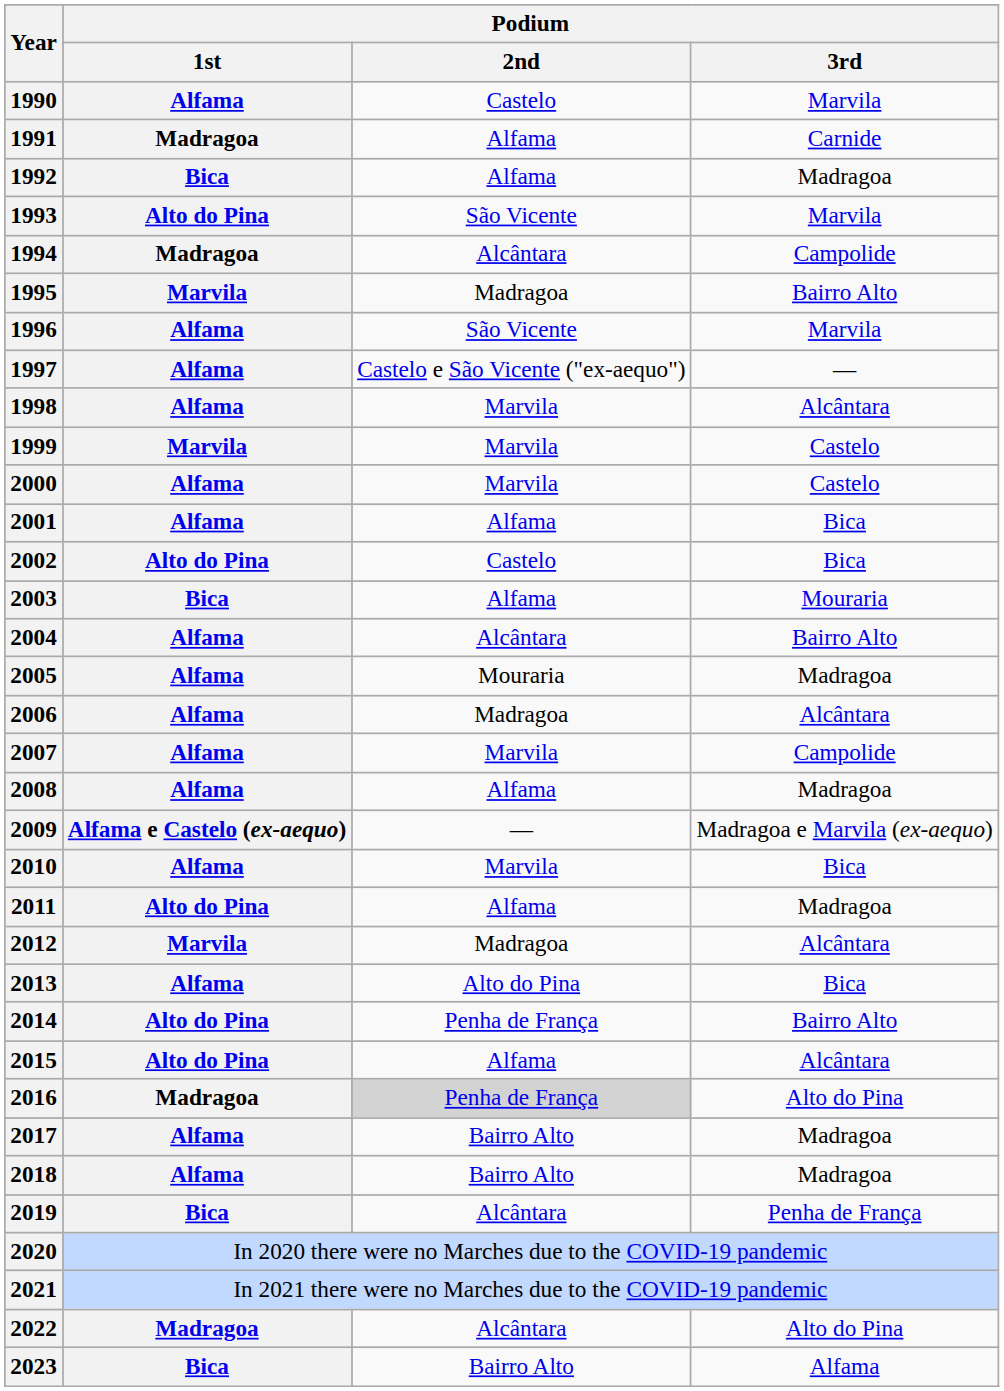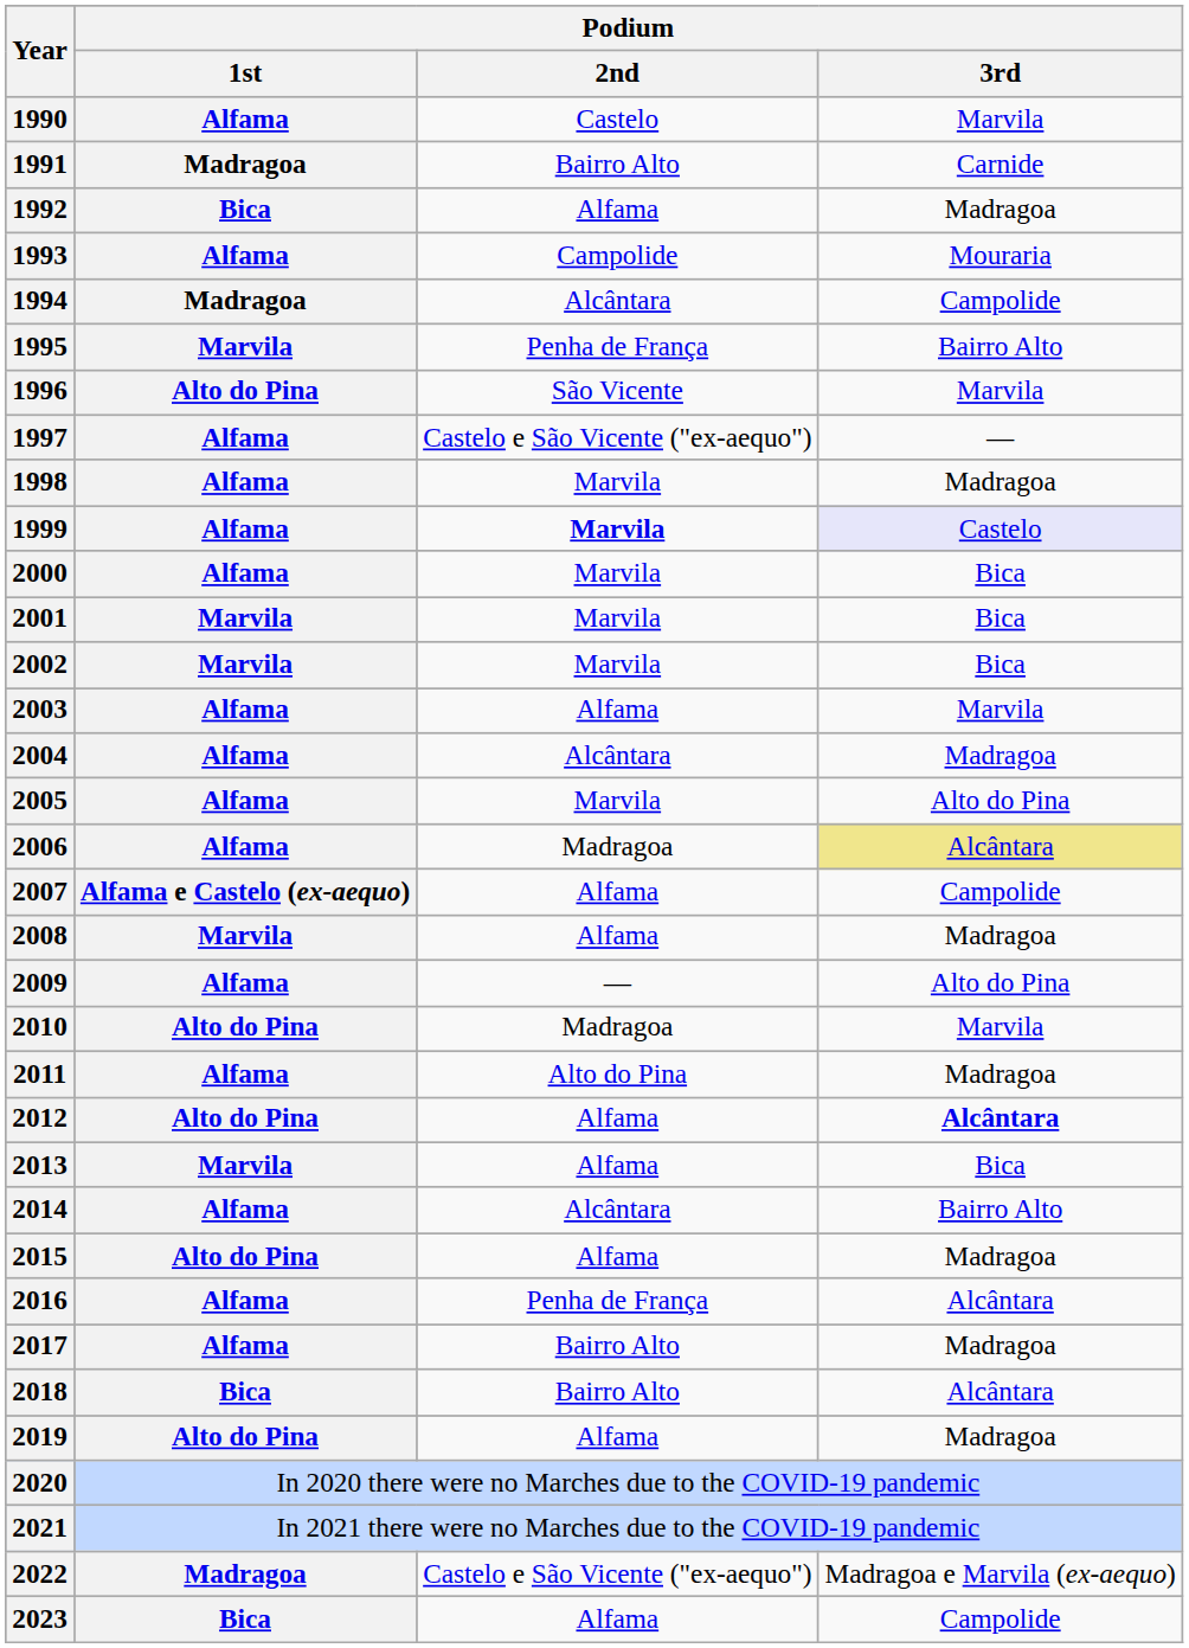1991 | Podium / 2nd: Alfama -> Bairro Alto
1993 | Podium / 1st: Alto do Pina -> Alfama
1993 | Podium / 2nd: São Vicente -> Campolide
1993 | Podium / 3rd: Marvila -> Mouraria
1995 | Podium / 2nd: Madragoa -> Penha de França
1996 | Podium / 1st: Alfama -> Alto do Pina
1998 | Podium / 3rd: Alcântara -> Madragoa
1999 | Podium / 1st: Marvila -> Alfama
1999 | Podium / 2nd: normal -> bold
1999 | Podium / 3rd: no background -> lavender background
2000 | Podium / 3rd: Castelo -> Bica
2001 | Podium / 1st: Alfama -> Marvila
2001 | Podium / 2nd: Alfama -> Marvila
2002 | Podium / 1st: Alto do Pina -> Marvila
2002 | Podium / 2nd: Castelo -> Marvila
2003 | Podium / 1st: Bica -> Alfama
2003 | Podium / 3rd: Mouraria -> Marvila
2004 | Podium / 3rd: Bairro Alto -> Madragoa
2005 | Podium / 2nd: Mouraria -> Marvila
2005 | Podium / 3rd: Madragoa -> Alto do Pina
2006 | Podium / 3rd: no background -> khaki background
2007 | Podium / 1st: Alfama -> Alfama e Castelo (ex-aequo)
2007 | Podium / 2nd: Marvila -> Alfama
2008 | Podium / 1st: Alfama -> Marvila
2009 | Podium / 1st: Alfama e Castelo (ex-aequo) -> Alfama
2009 | Podium / 3rd: Madragoa e Marvila (ex-aequo) -> Alto do Pina
2010 | Podium / 1st: Alfama -> Alto do Pina
2010 | Podium / 2nd: Marvila -> Madragoa
2010 | Podium / 3rd: Bica -> Marvila
2011 | Podium / 1st: Alto do Pina -> Alfama
2011 | Podium / 2nd: Alfama -> Alto do Pina
2012 | Podium / 1st: Marvila -> Alto do Pina
2012 | Podium / 2nd: Madragoa -> Alfama
2012 | Podium / 3rd: normal -> bold
2013 | Podium / 1st: Alfama -> Marvila
2013 | Podium / 2nd: Alto do Pina -> Alfama
2014 | Podium / 1st: Alto do Pina -> Alfama
2014 | Podium / 2nd: Penha de França -> Alcântara
2015 | Podium / 3rd: Alcântara -> Madragoa
2016 | Podium / 1st: Madragoa -> Alfama
2016 | Podium / 2nd: lightgrey background -> no background
2016 | Podium / 3rd: Alto do Pina -> Alcântara
2018 | Podium / 1st: Alfama -> Bica
2018 | Podium / 3rd: Madragoa -> Alcântara
2019 | Podium / 1st: Bica -> Alto do Pina
2019 | Podium / 2nd: Alcântara -> Alfama
2019 | Podium / 3rd: Penha de França -> Madragoa
2022 | Podium / 2nd: Alcântara -> Castelo e São Vicente ("ex-aequo")
2022 | Podium / 3rd: Alto do Pina -> Madragoa e Marvila (ex-aequo)
2023 | Podium / 2nd: Bairro Alto -> Alfama
2023 | Podium / 3rd: Alfama -> Campolide
